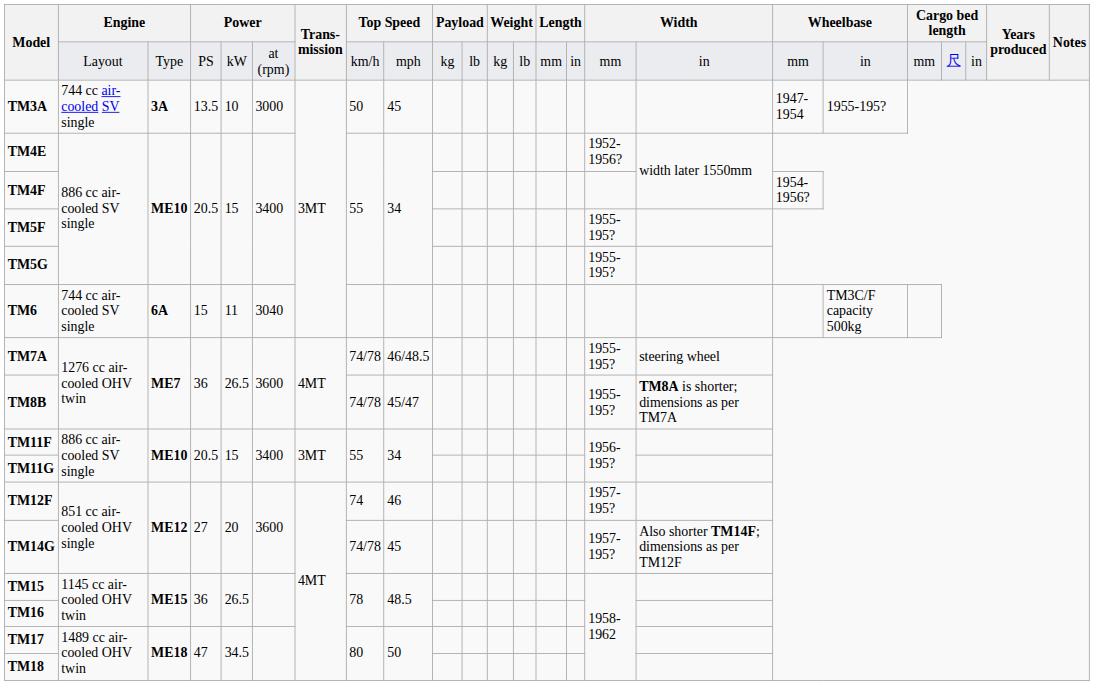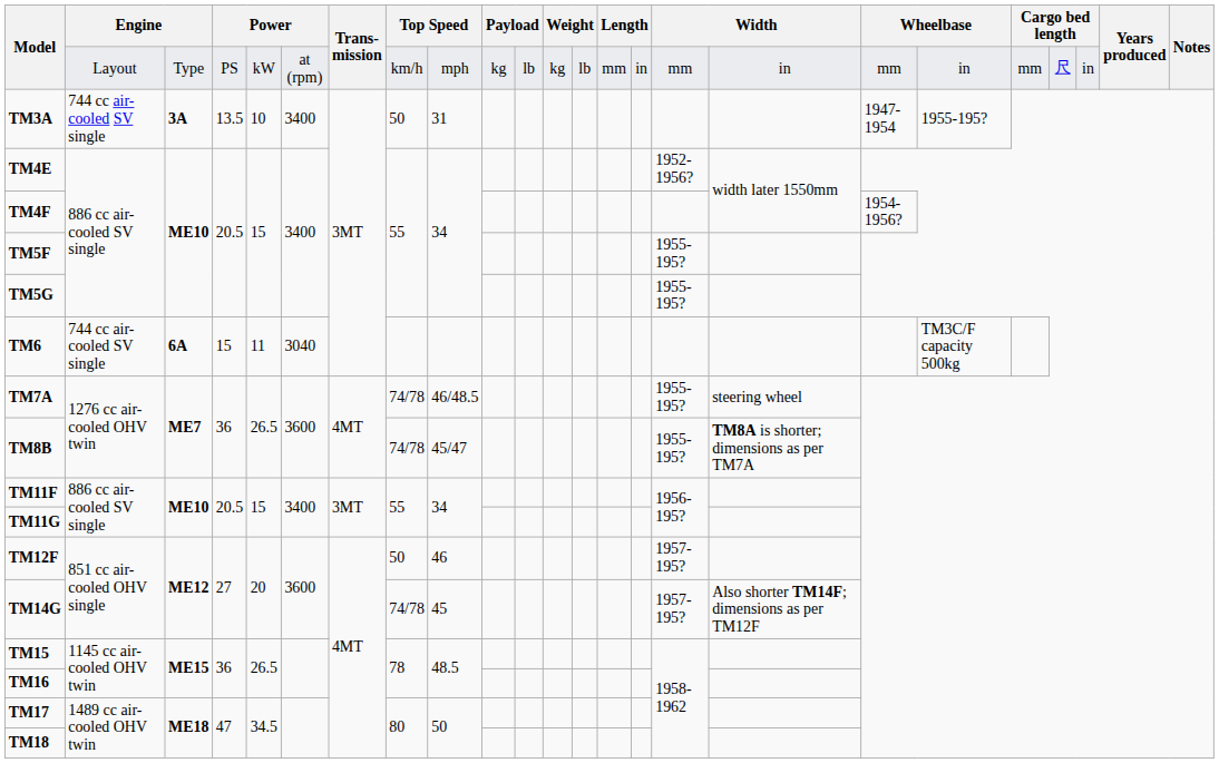TM3A | column 6: 3000 -> 3400
TM3A | column 9: 45 -> 31
TM12F | column 8: 74 -> 50
